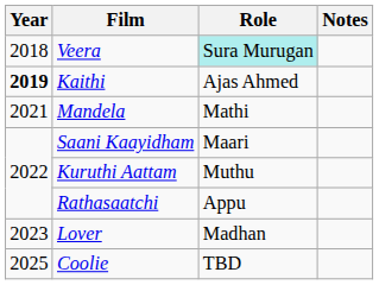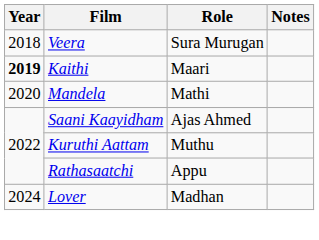Veera | Role: paleturquoise background -> no background
Kaithi | Role: Ajas Ahmed -> Maari
Mandela | Year: 2021 -> 2020
Saani Kaayidham | Role: Maari -> Ajas Ahmed
Lover | Year: 2023 -> 2024
- row: 2025 | Coolie | TBD
